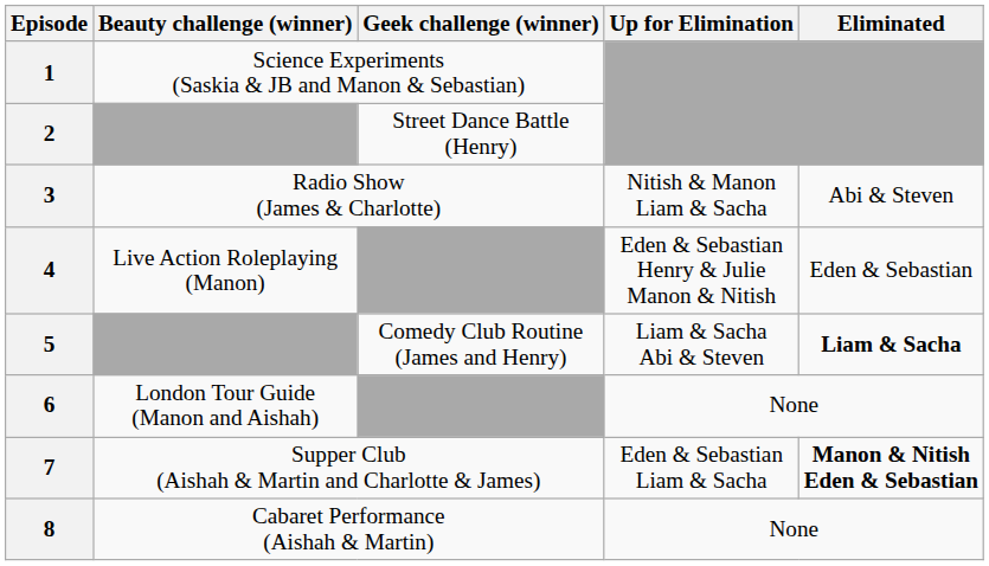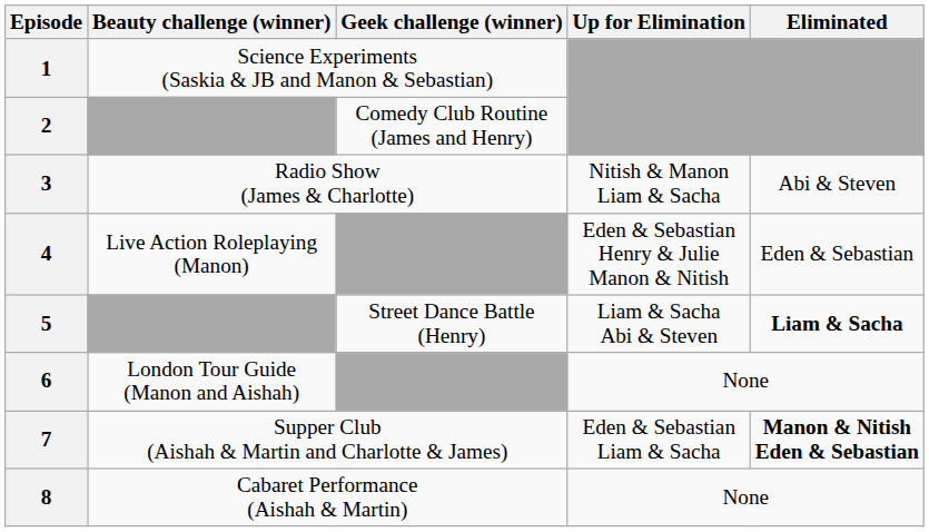2 | Geek challenge (winner): Street Dance Battle (Henry) -> Comedy Club Routine (James and Henry)
5 | Geek challenge (winner): Comedy Club Routine (James and Henry) -> Street Dance Battle (Henry)
